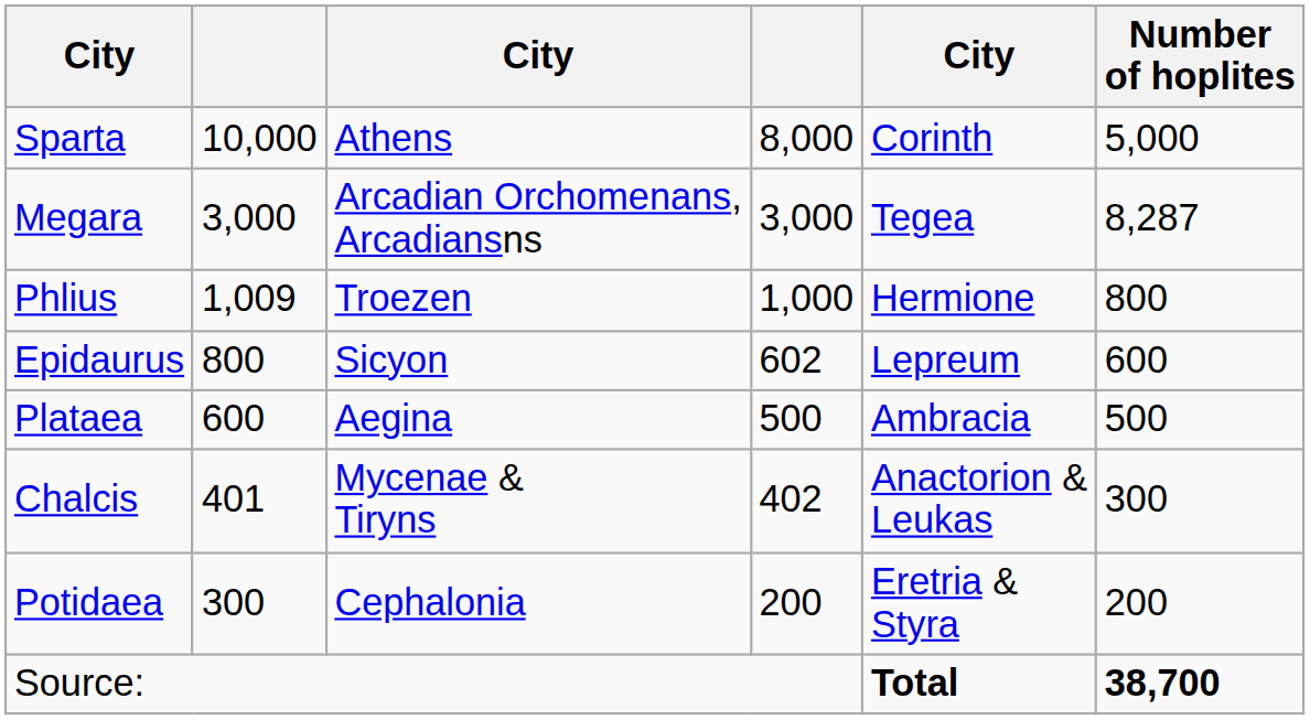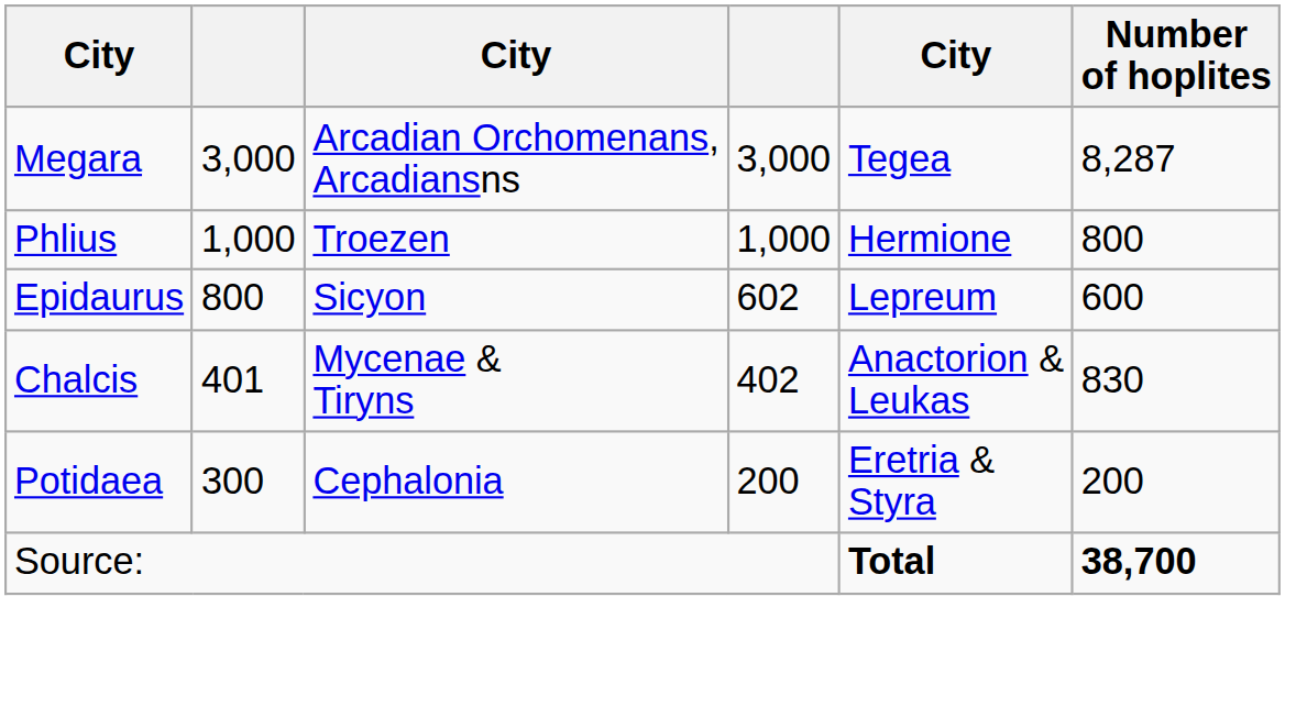- row: Sparta | 10,000 | Athens | 8,000 | Corinth | 5,000
Phlius | column 2: 1,009 -> 1,000
- row: Plataea | 600 | Aegina | 500 | Ambracia | 500
Chalcis | Number of hoplites: 300 -> 830
